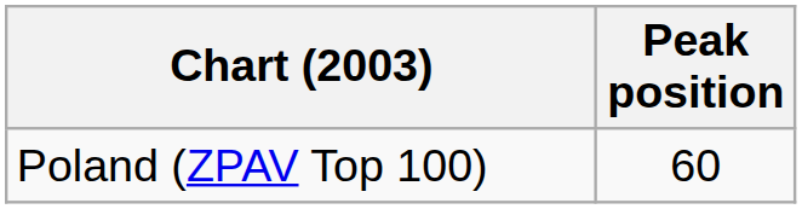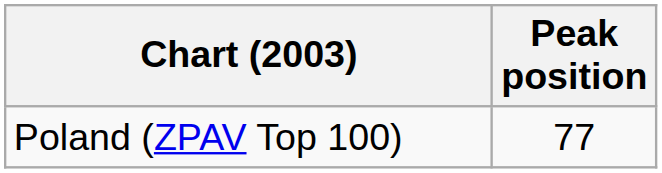Poland (ZPAV Top 100) | Peak position: 60 -> 77
